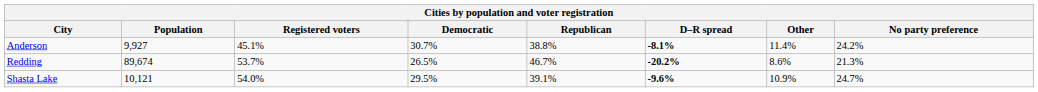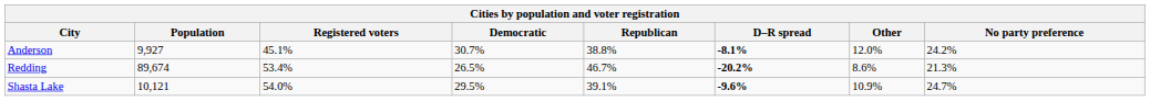Anderson | Other: 11.4% -> 12.0%
Redding | Registered voters: 53.7% -> 53.4%
